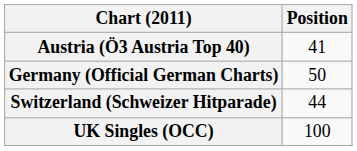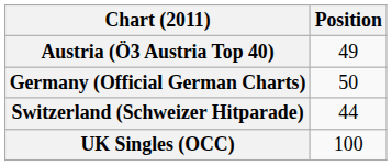Austria (Ö3 Austria Top 40) | Position: 41 -> 49
